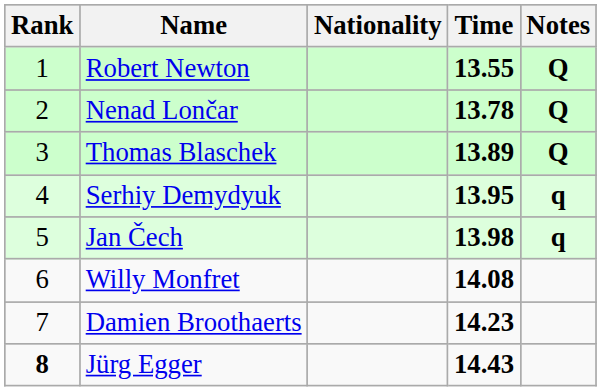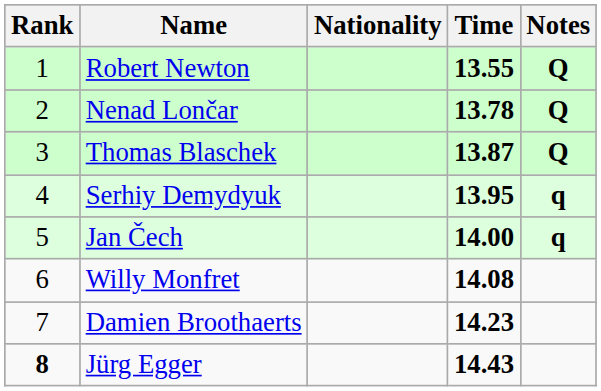Thomas Blaschek | Time: 13.89 -> 13.87
Jan Čech | Time: 13.98 -> 14.00
